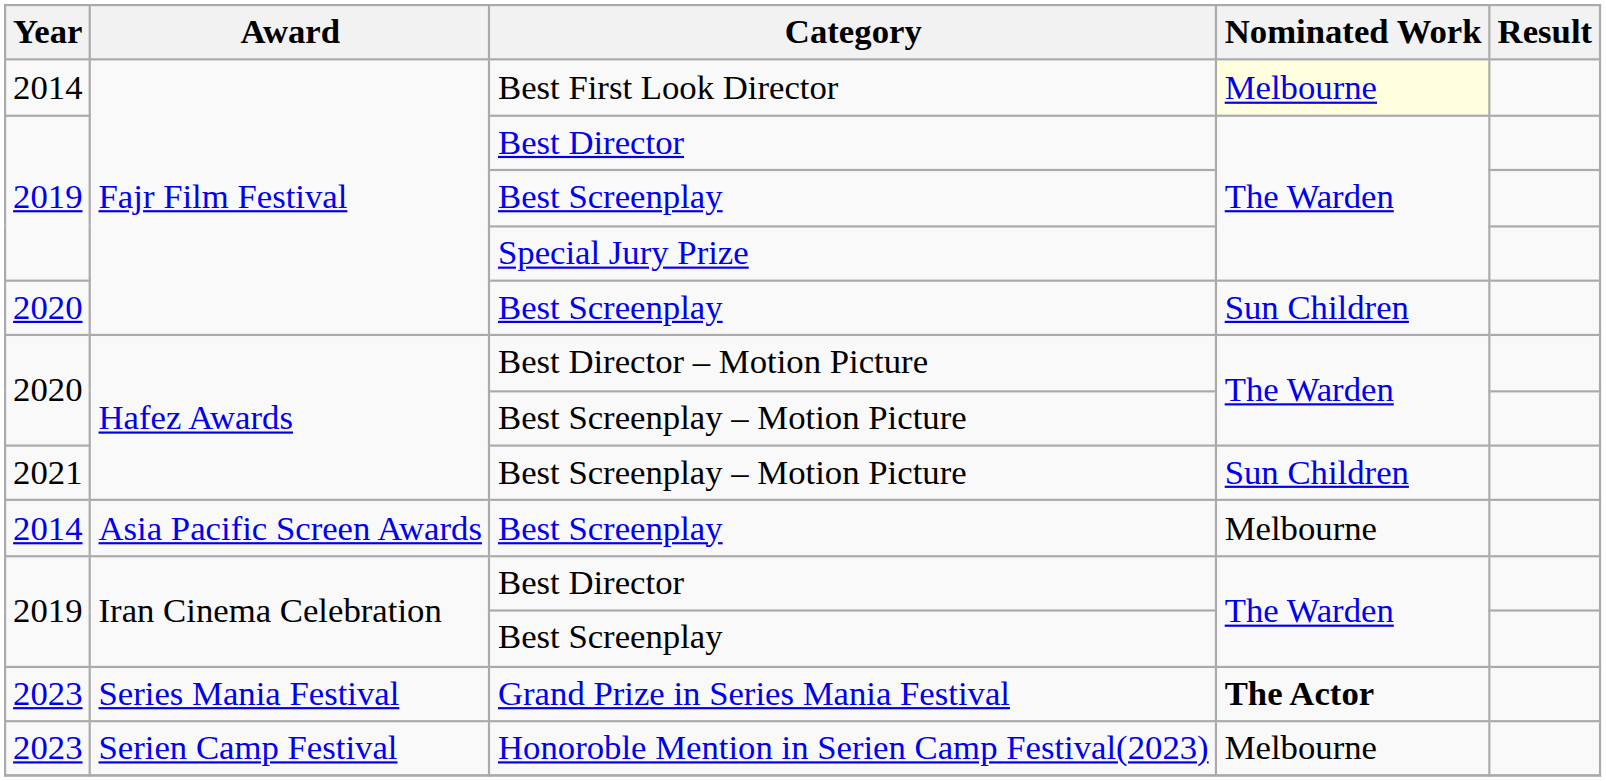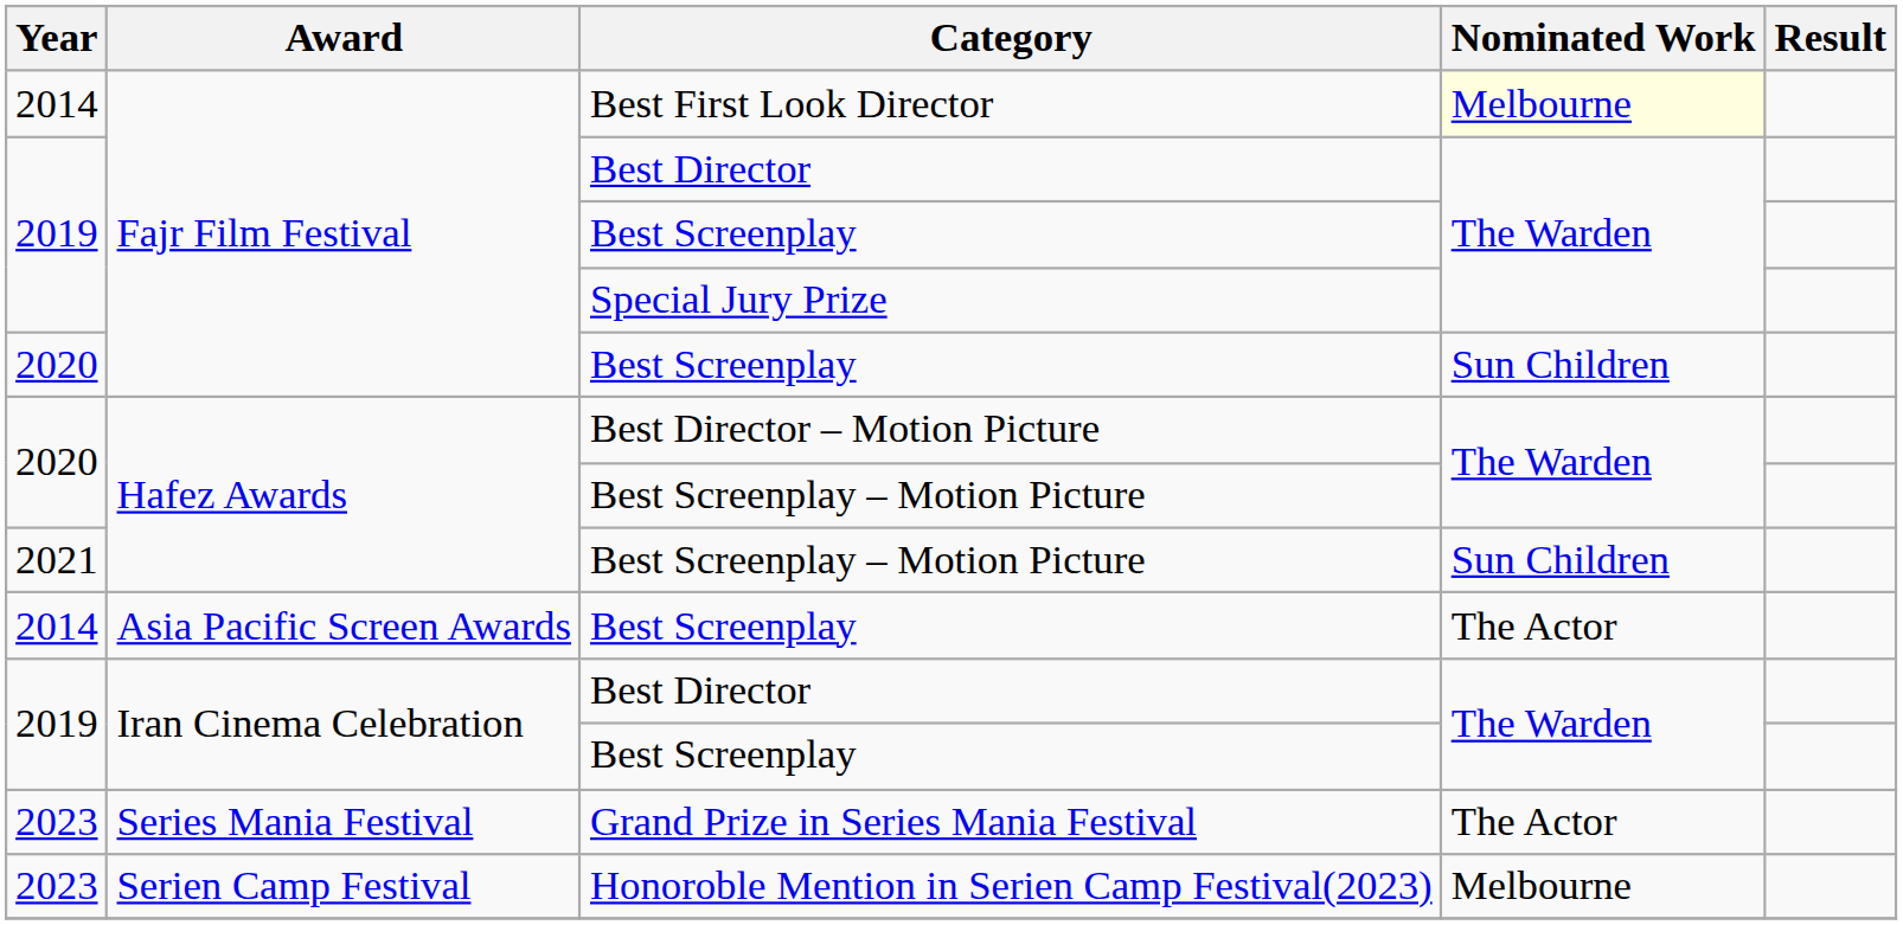Asia Pacific Screen Awards / Best Screenplay | Nominated Work: Melbourne -> The Actor
Grand Prize in Series Mania Festival | Nominated Work: bold -> normal
